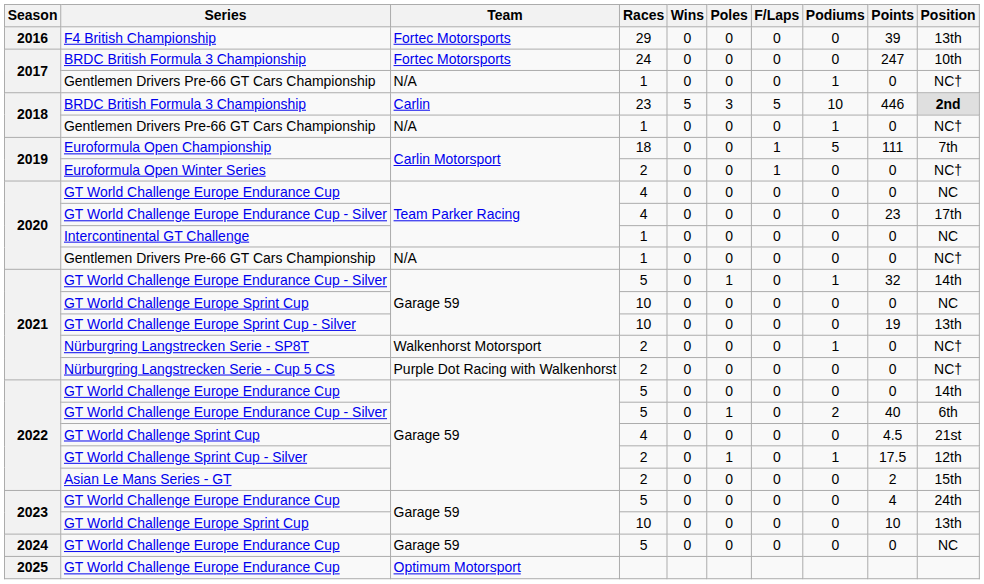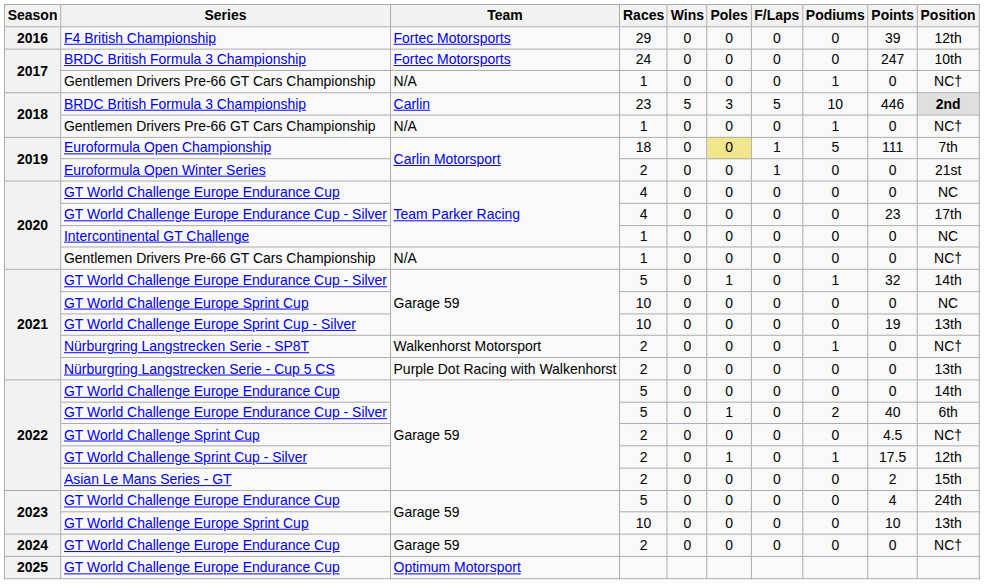F4 British Championship | Position: 13th -> 12th
Euroformula Open Championship | Poles: no background -> khaki background
Euroformula Open Winter Series | Position: NC† -> 21st
Nürburgring Langstrecken Serie - Cup 5 CS | Position: NC† -> 13th
GT World Challenge Sprint Cup | Races: 4 -> 2
GT World Challenge Sprint Cup | Position: 21st -> NC†
2024 / GT World Challenge Europe Endurance Cup | Races: 5 -> 2
2024 / GT World Challenge Europe Endurance Cup | Position: NC -> NC†
